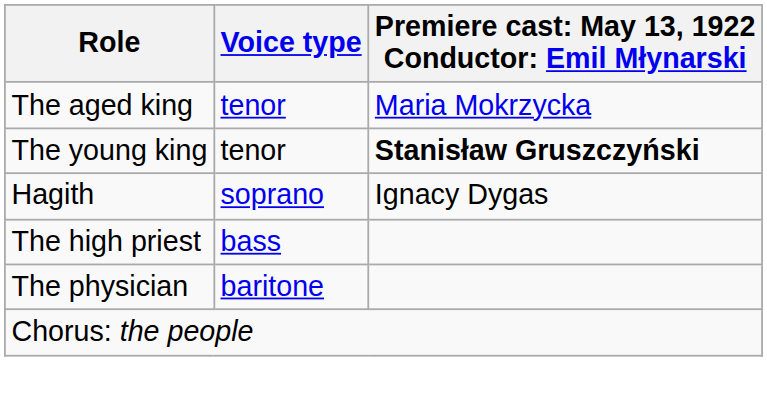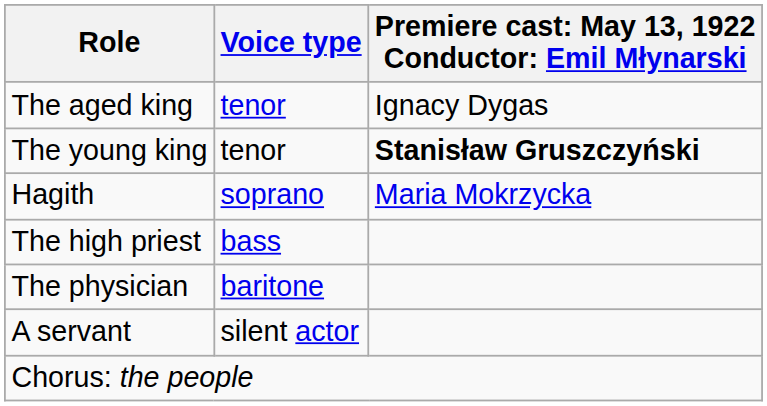The aged king | column 3: Maria Mokrzycka -> Ignacy Dygas
Hagith | column 3: Ignacy Dygas -> Maria Mokrzycka
+ row: A servant | silent actor
